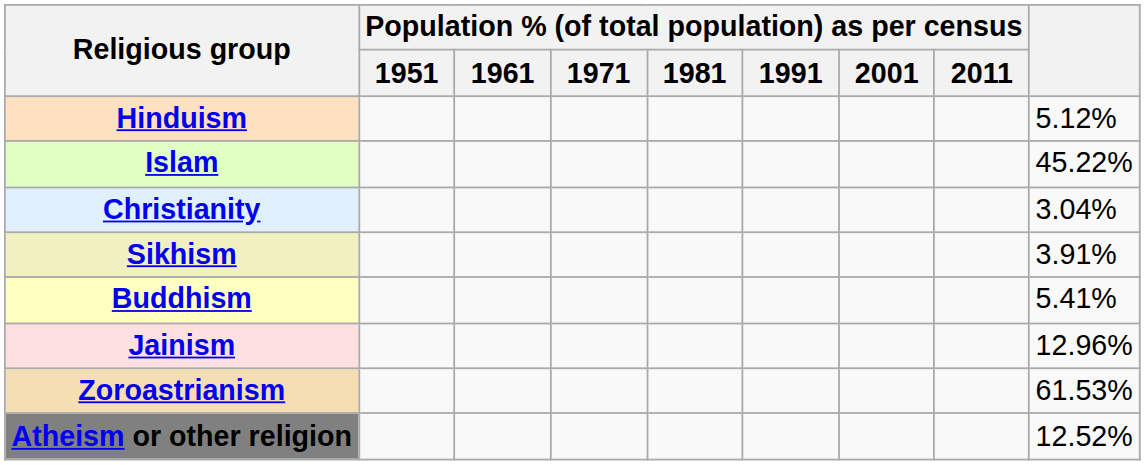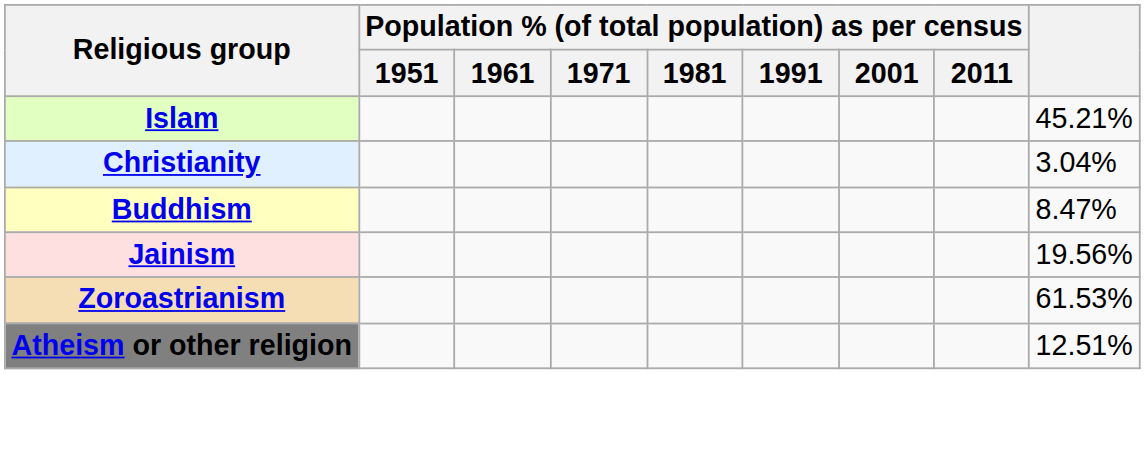- row: Hinduism | 5.12%
Islam | column 9: 45.22% -> 45.21%
- row: Sikhism | 3.91%
Buddhism | column 9: 5.41% -> 8.47%
Jainism | column 9: 12.96% -> 19.56%
Atheism or other religion | column 9: 12.52% -> 12.51%
